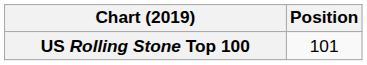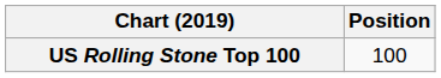US Rolling Stone Top 100 | Position: 101 -> 100
